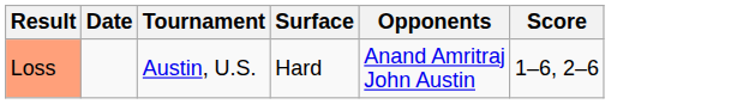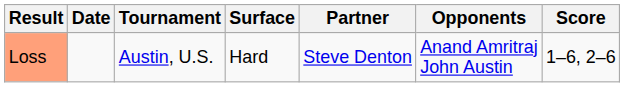+ column: Partner | Steve Denton
